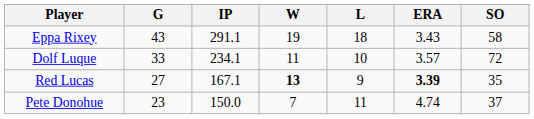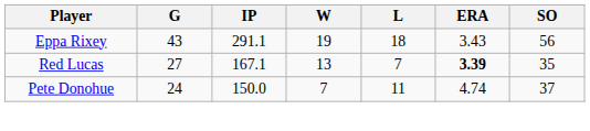Eppa Rixey | SO: 58 -> 56
- row: Dolf Luque | 33 | 234.1 | 11 | 10 | 3.57 | 72
Red Lucas | W: bold -> normal
Red Lucas | L: 9 -> 7
Pete Donohue | G: 23 -> 24
